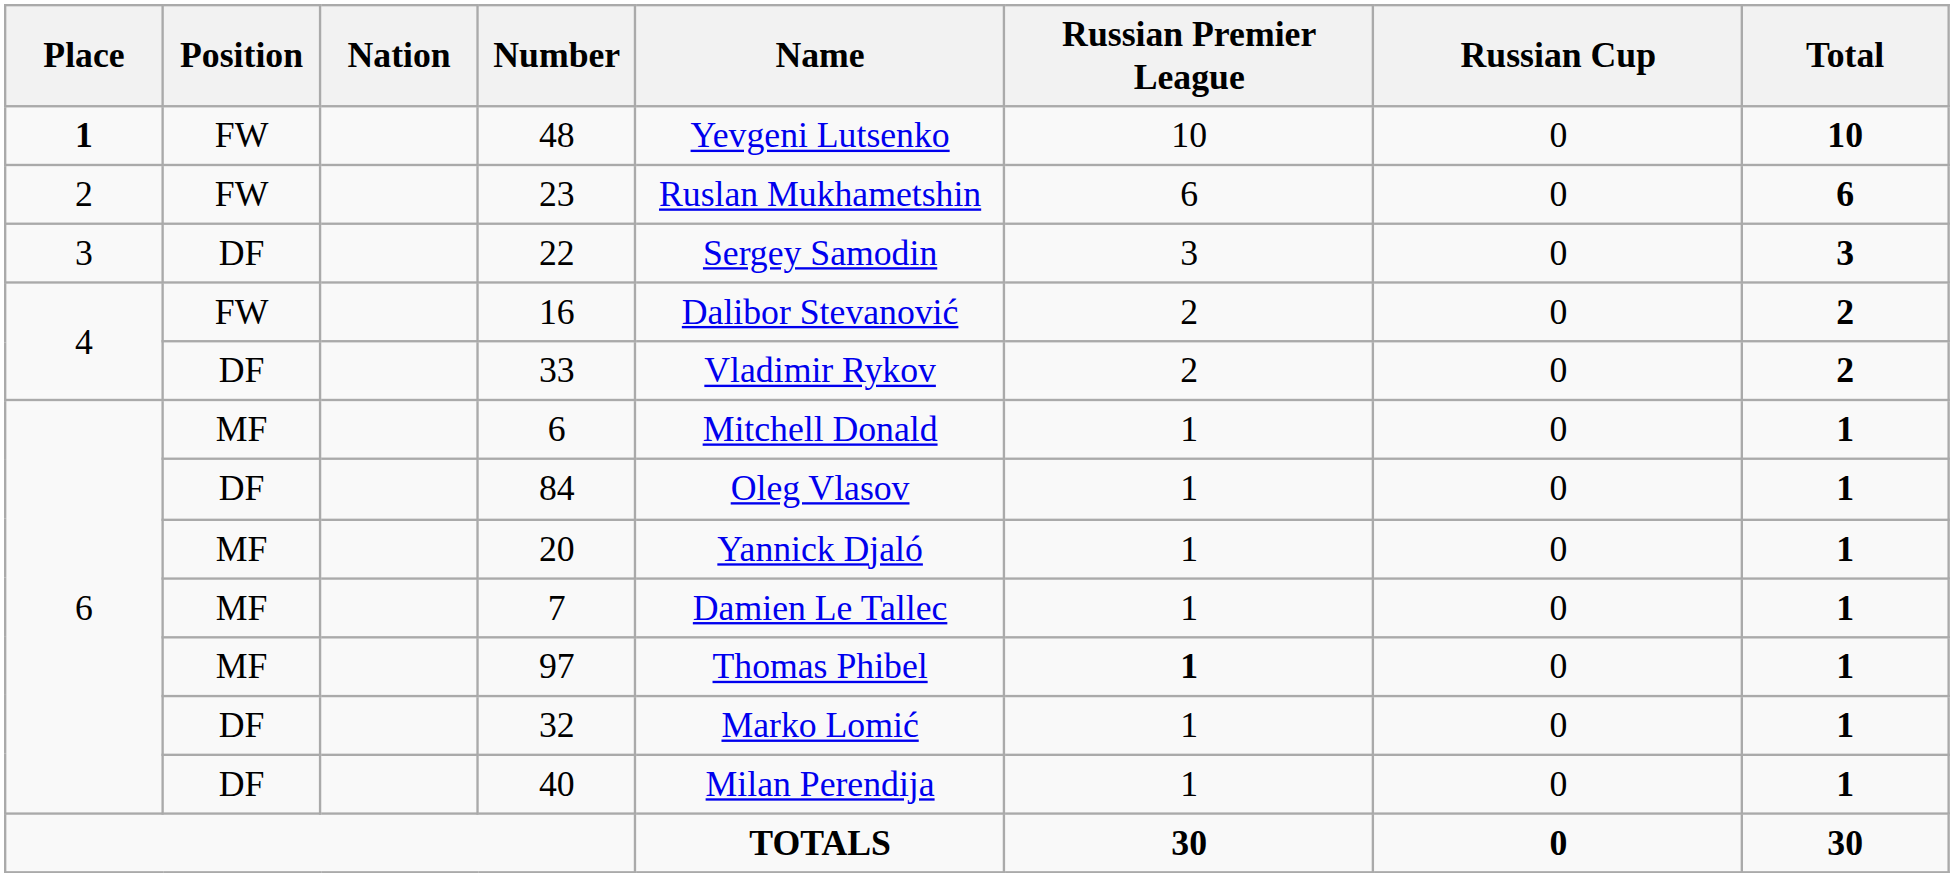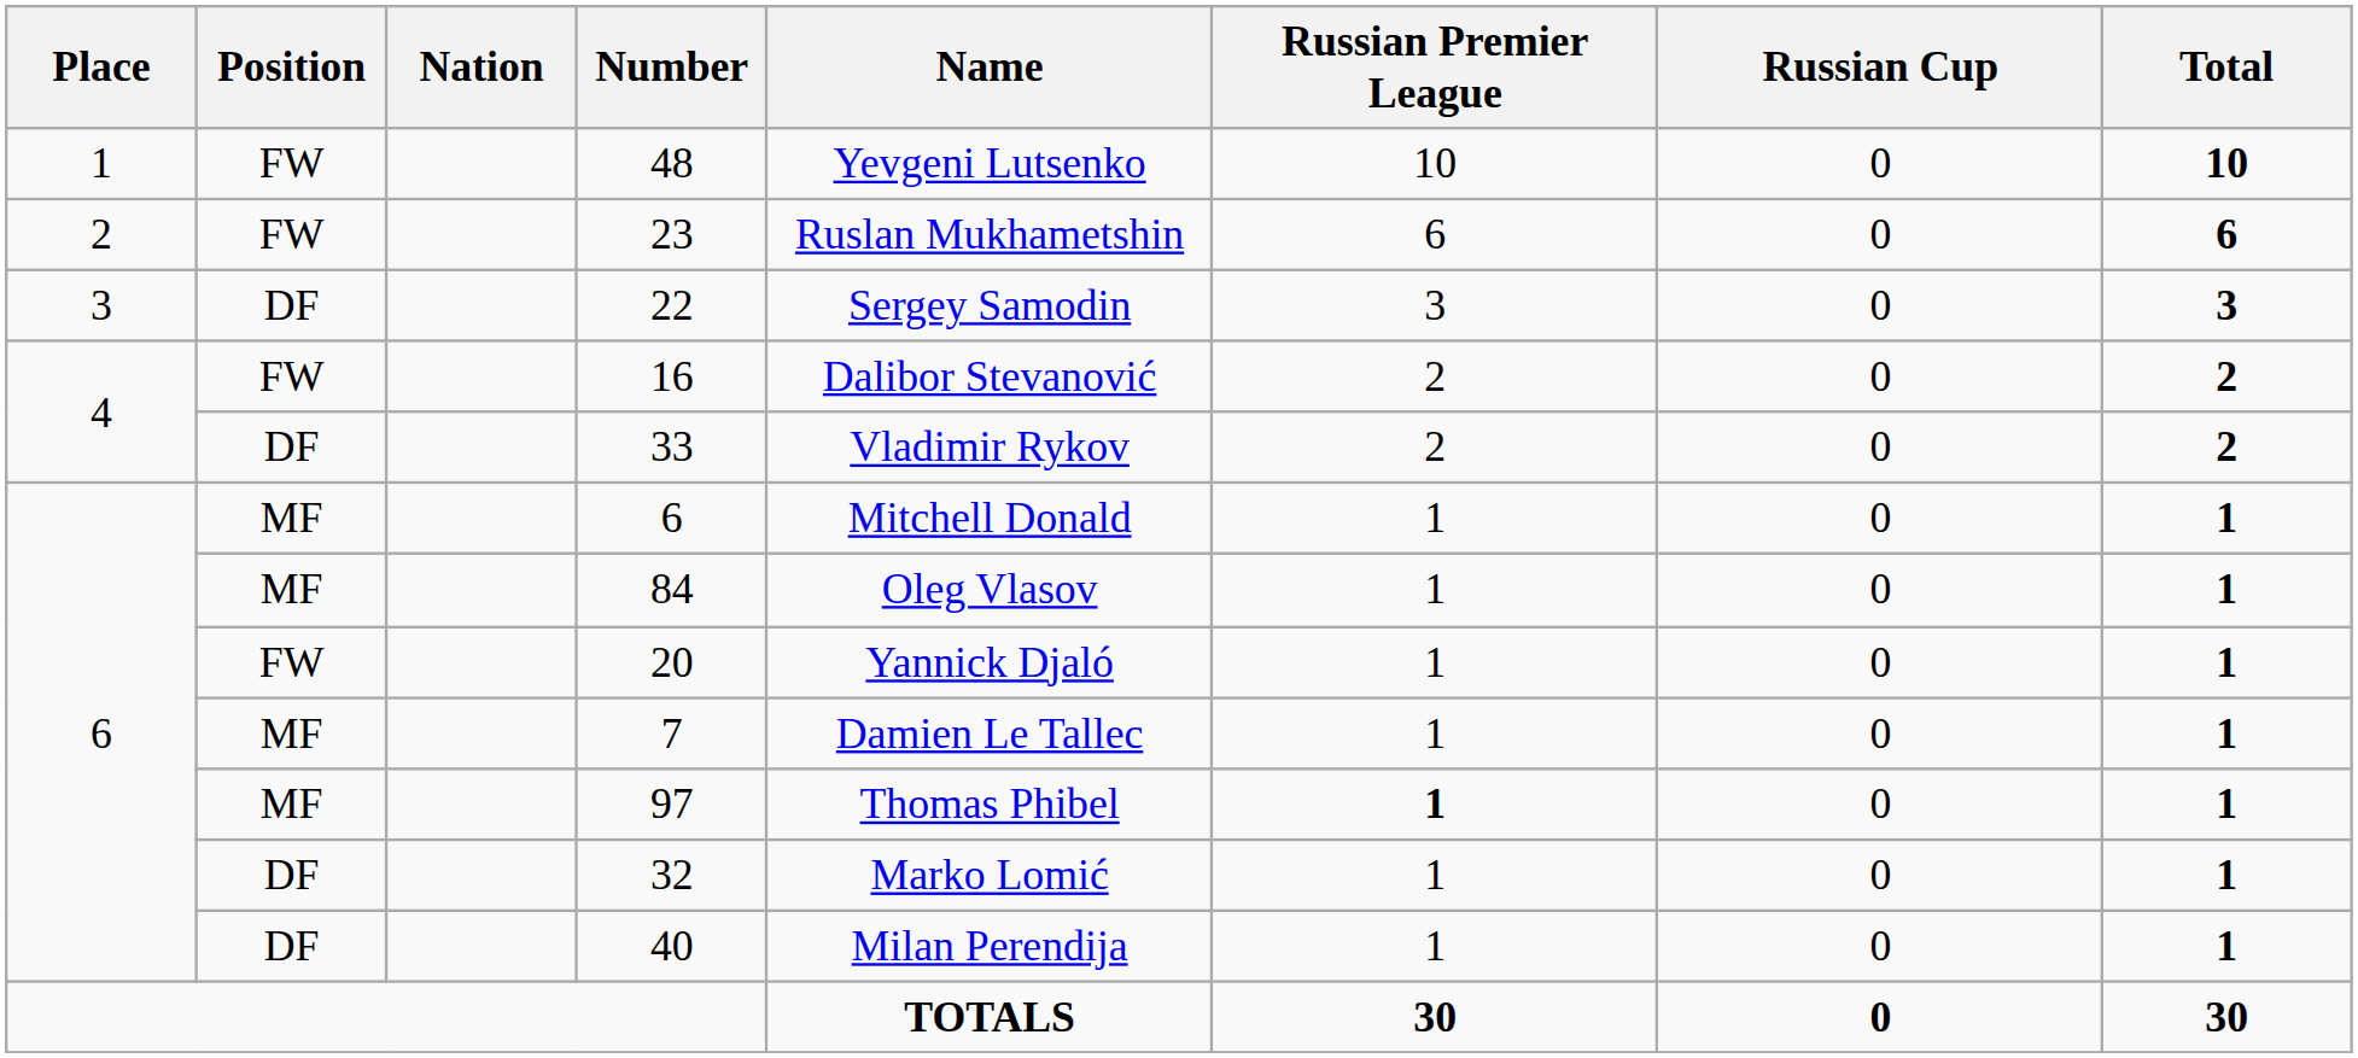48 | Place: bold -> normal
84 | Position: DF -> MF
20 | Position: MF -> FW
